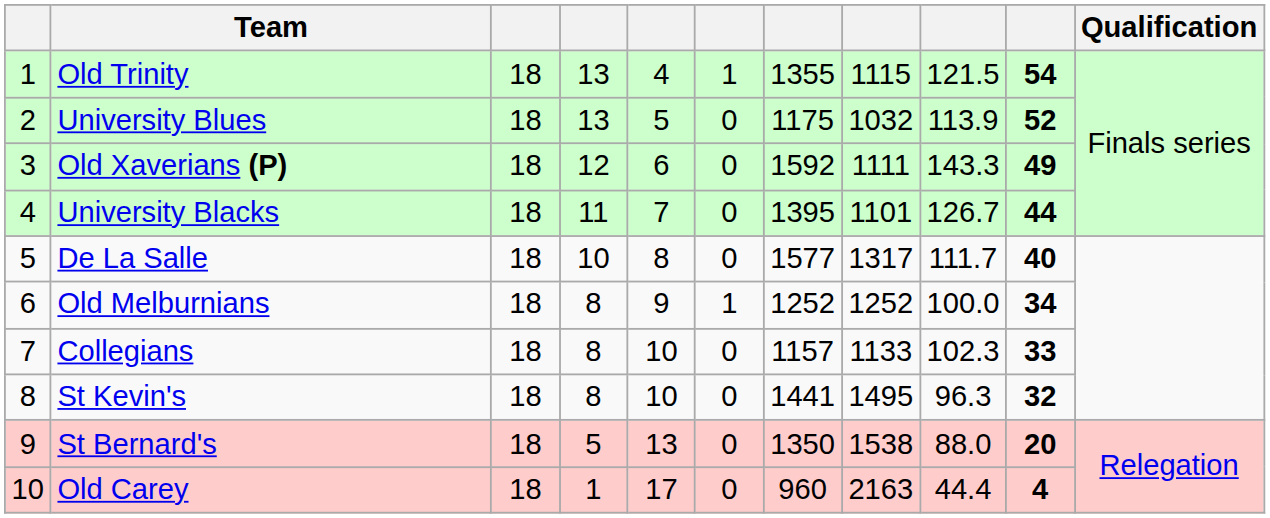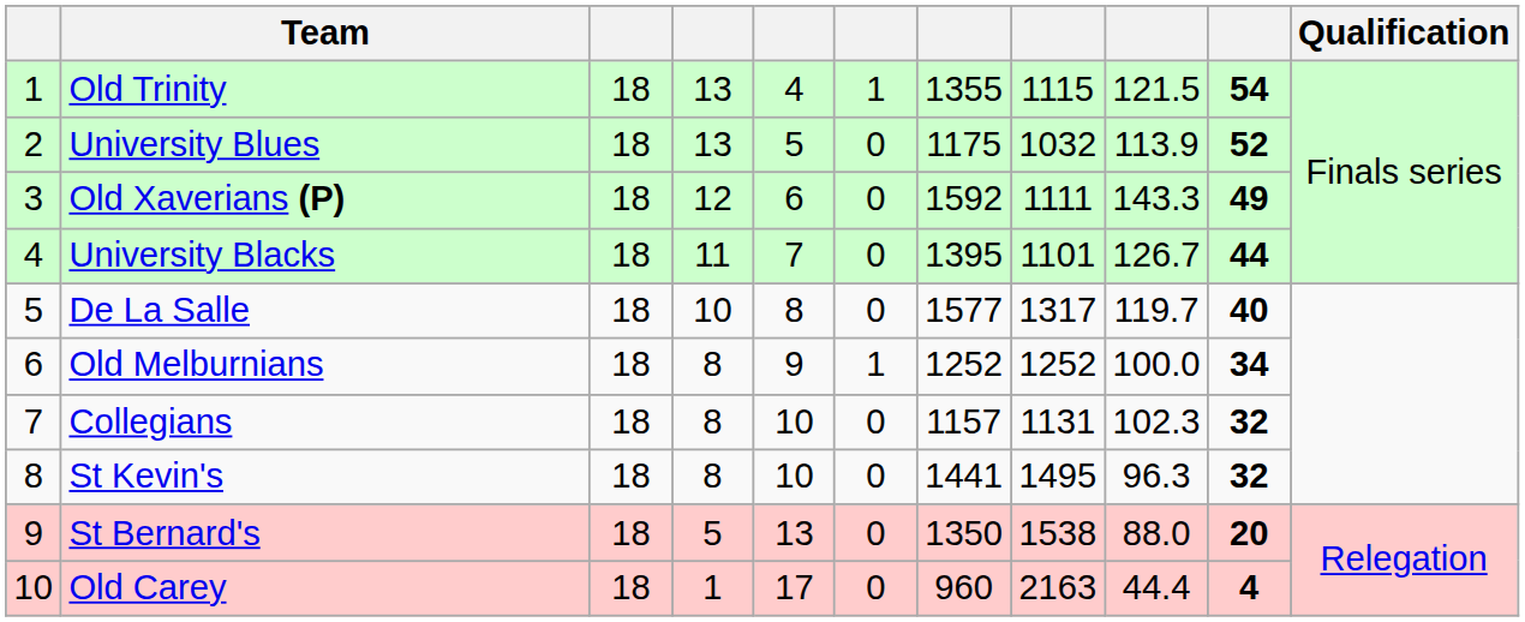De La Salle | column 9: 111.7 -> 119.7
Collegians | column 8: 1133 -> 1131
Collegians | column 10: 33 -> 32
